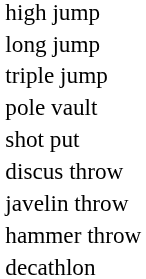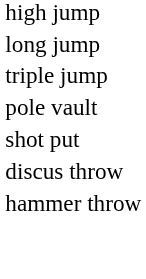- row: javelin throw
- row: decathlon
